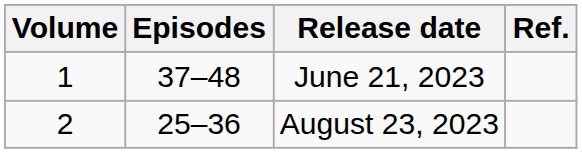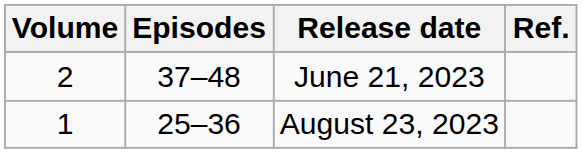June 21, 2023 | Volume: 1 -> 2
August 23, 2023 | Volume: 2 -> 1
